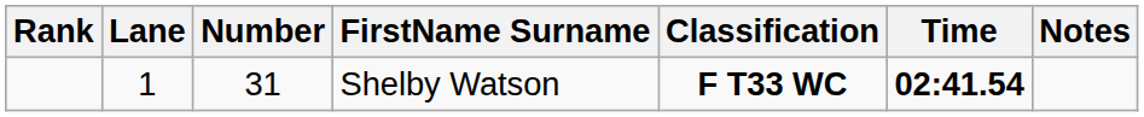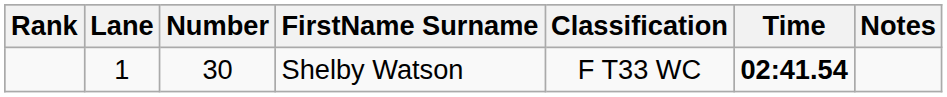Shelby Watson | Number: 31 -> 30
Shelby Watson | Classification: bold -> normal
